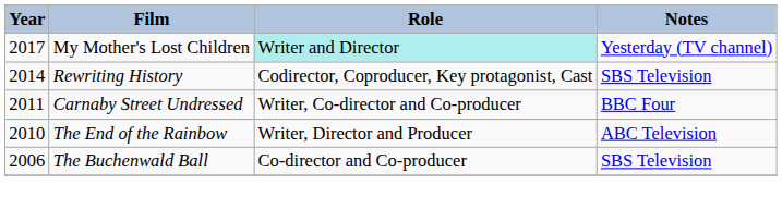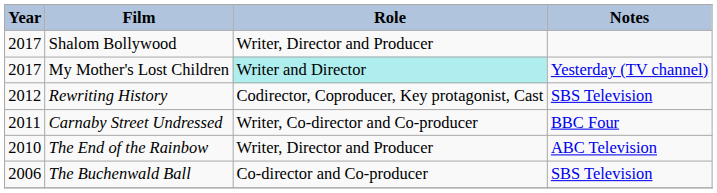+ row: 2017 | Shalom Bollywood | Writer, Director and Producer
Rewriting History | Year: 2014 -> 2012
